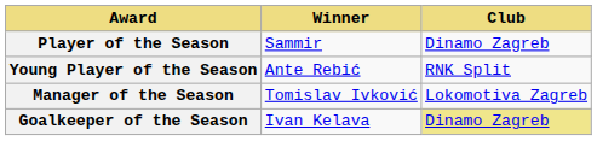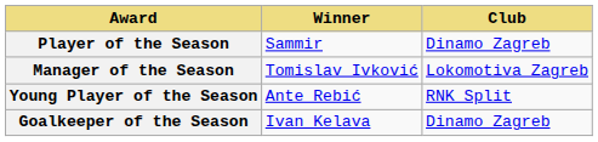rows swapped: Manager of the Season <-> Young Player of the Season
Goalkeeper of the Season | Club: khaki background -> no background
